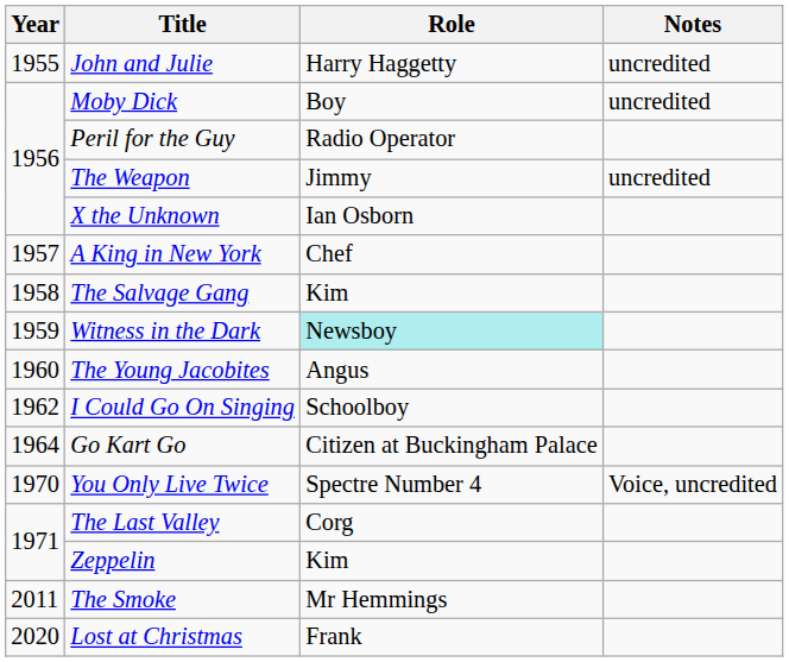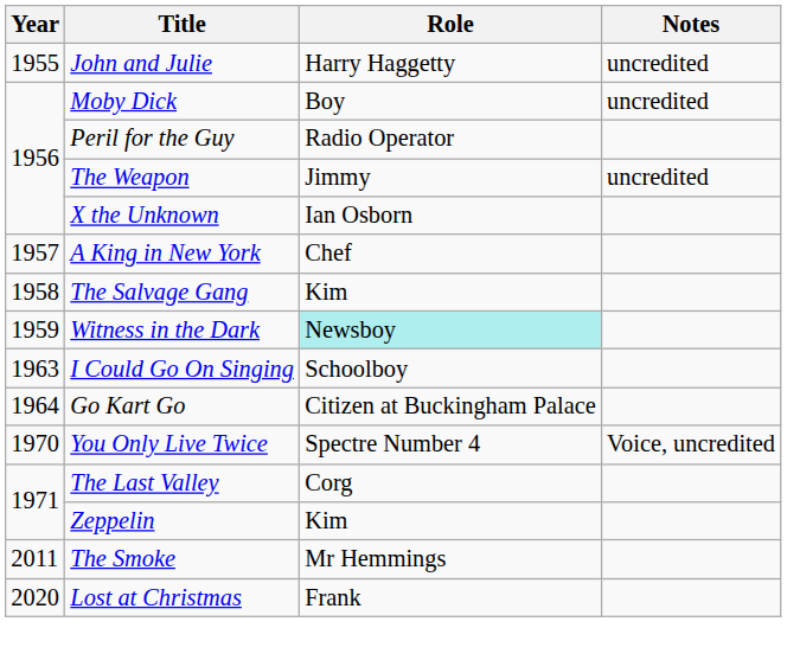- row: 1960 | The Young Jacobites | Angus
I Could Go On Singing | Year: 1962 -> 1963
